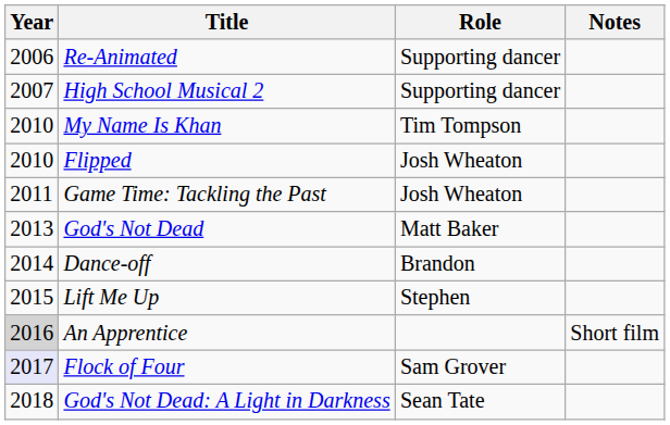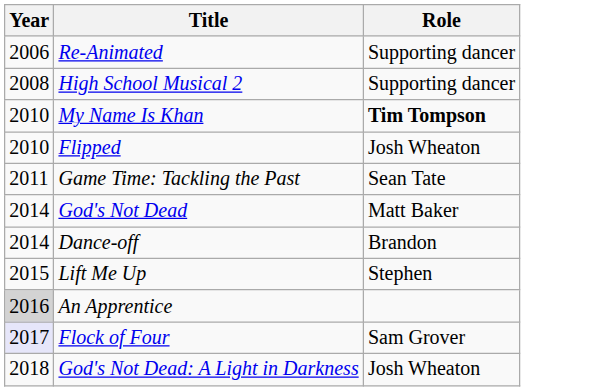- column: Notes | Short film
High School Musical 2 | Year: 2007 -> 2008
My Name Is Khan | Role: normal -> bold
Game Time: Tackling the Past | Role: Josh Wheaton -> Sean Tate
God's Not Dead | Year: 2013 -> 2014
God's Not Dead: A Light in Darkness | Role: Sean Tate -> Josh Wheaton
